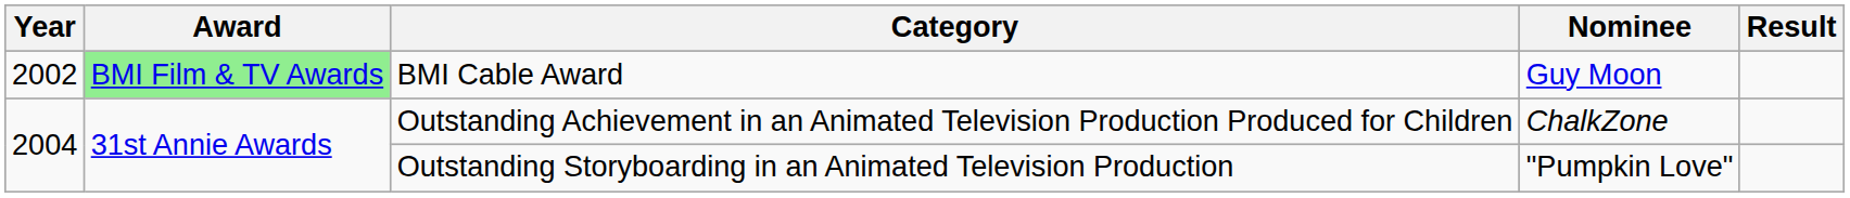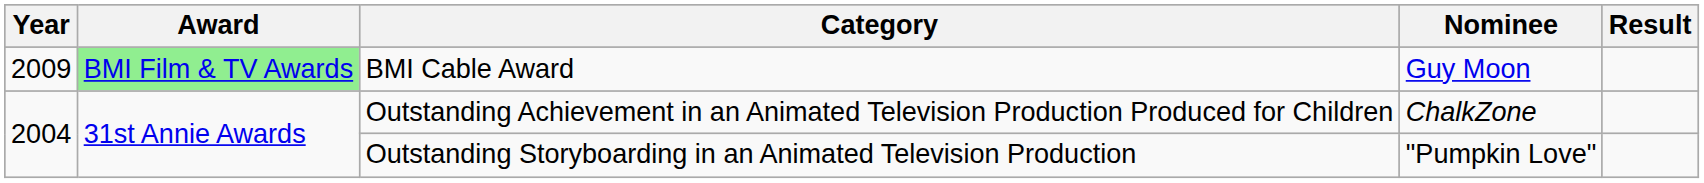BMI Cable Award | Year: 2002 -> 2009
